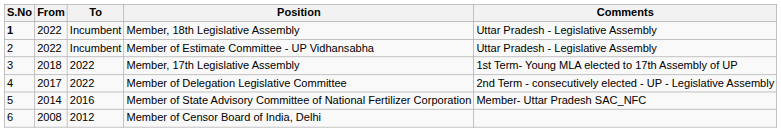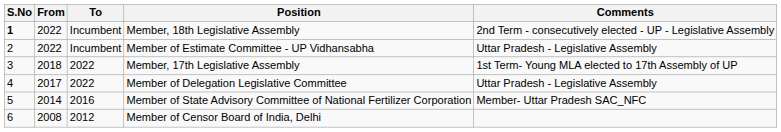Member, 18th Legislative Assembly | Comments: Uttar Pradesh - Legislative Assembly -> 2nd Term - consecutively elected - UP - Legislative Assembly
Member of Delegation Legislative Committee | Comments: 2nd Term - consecutively elected - UP - Legislative Assembly -> Uttar Pradesh - Legislative Assembly
